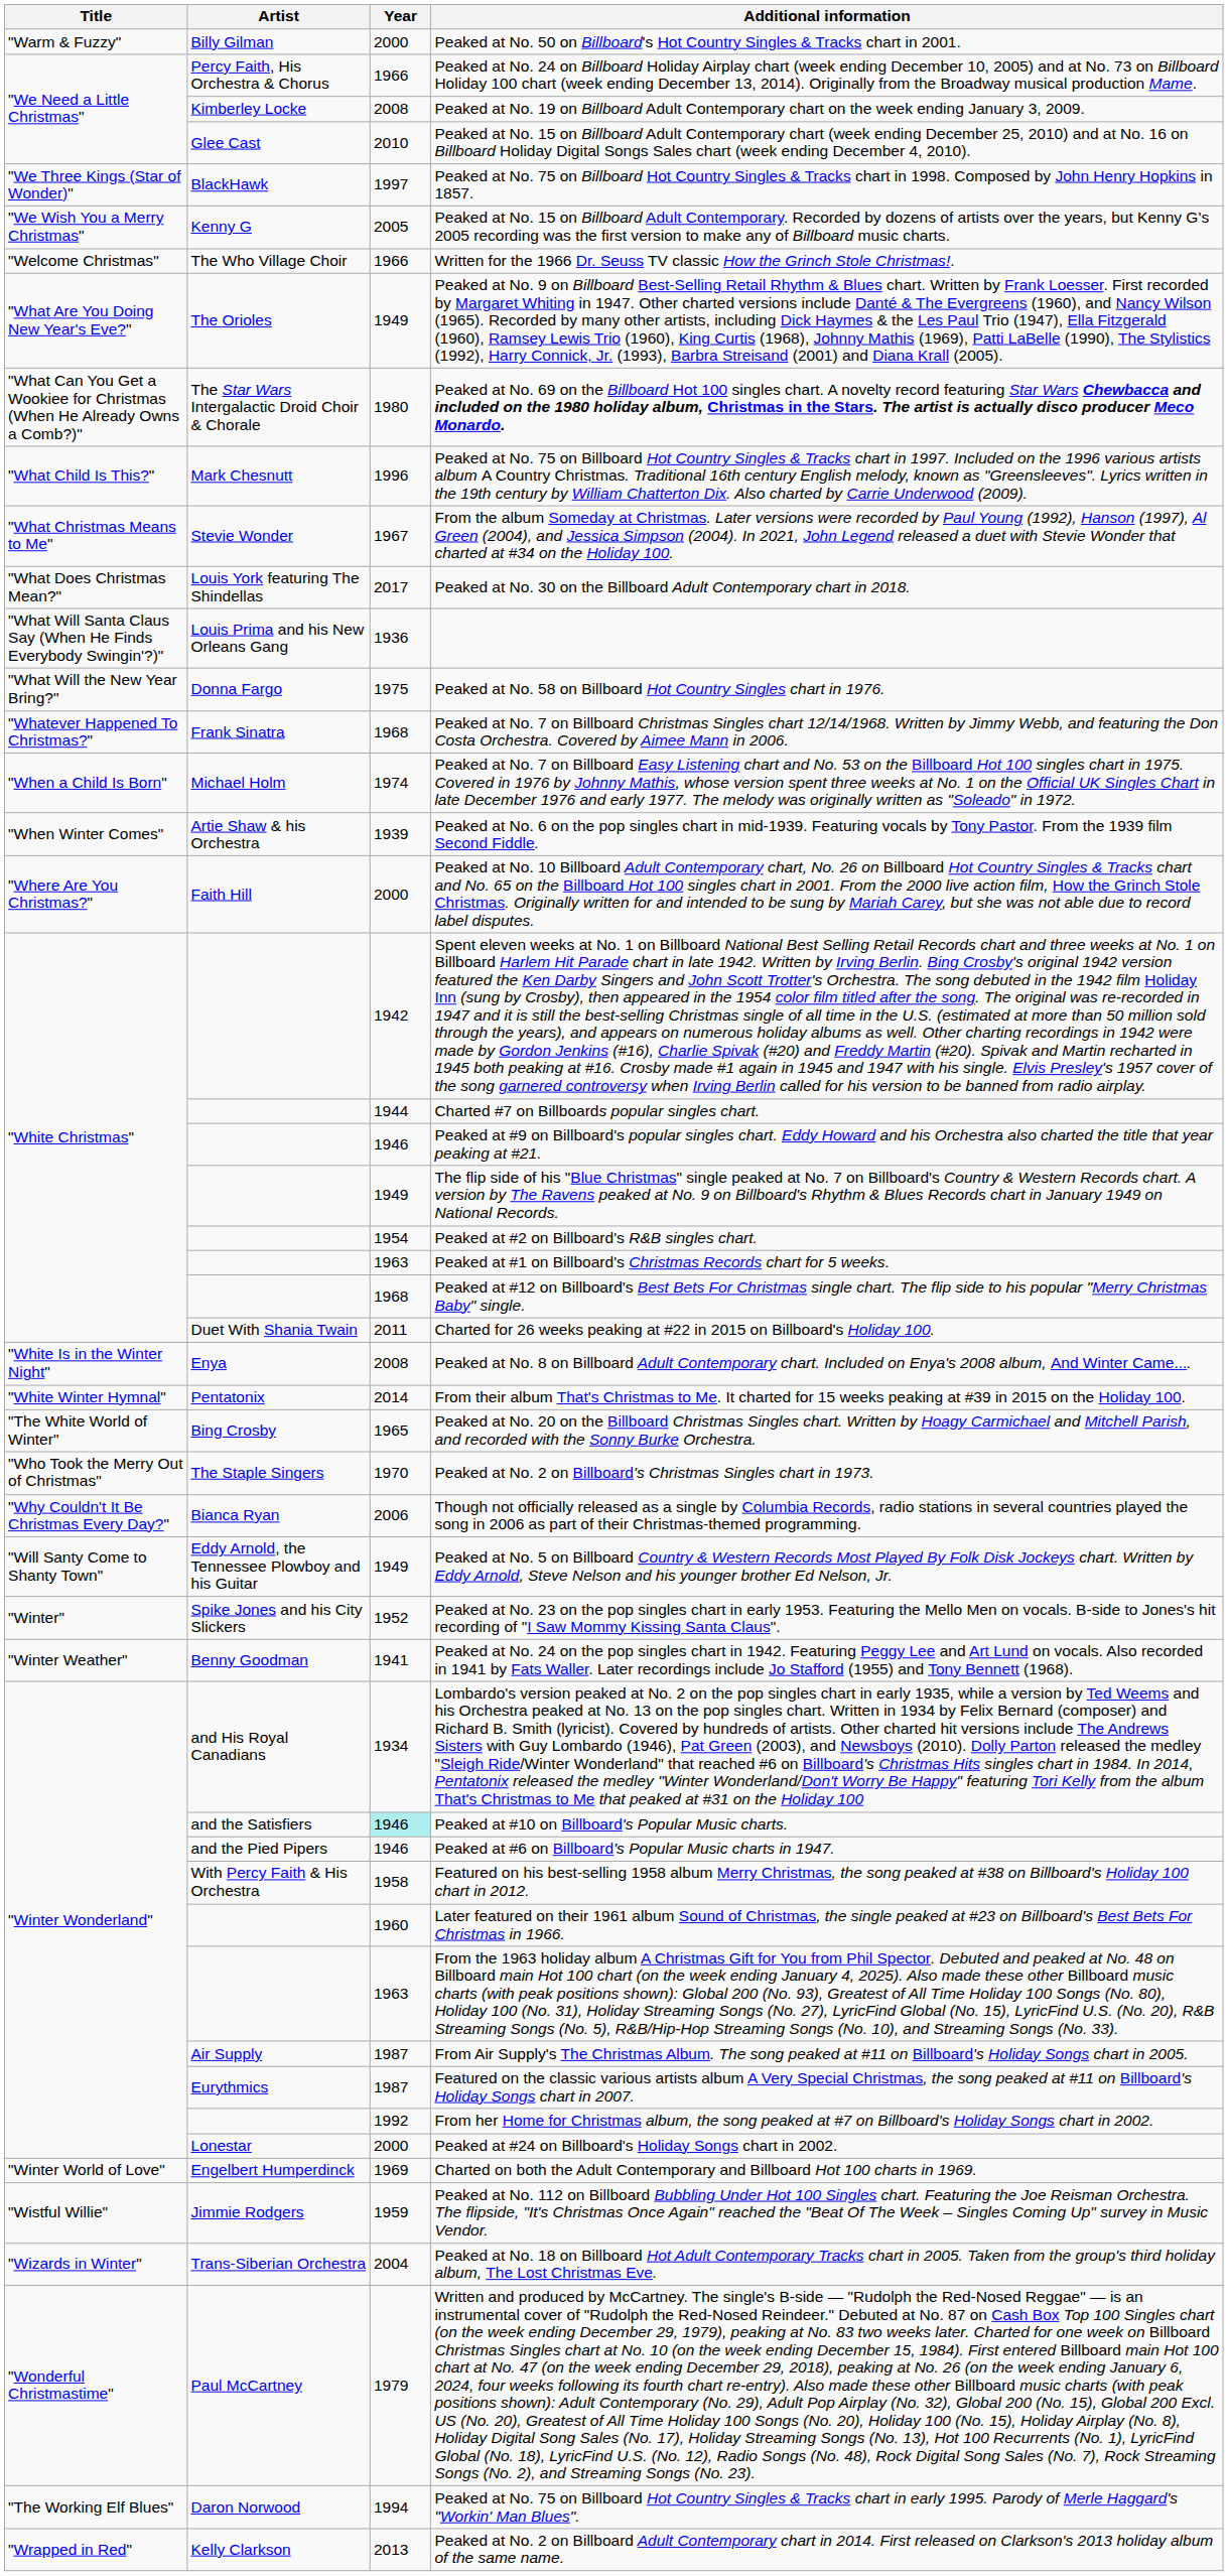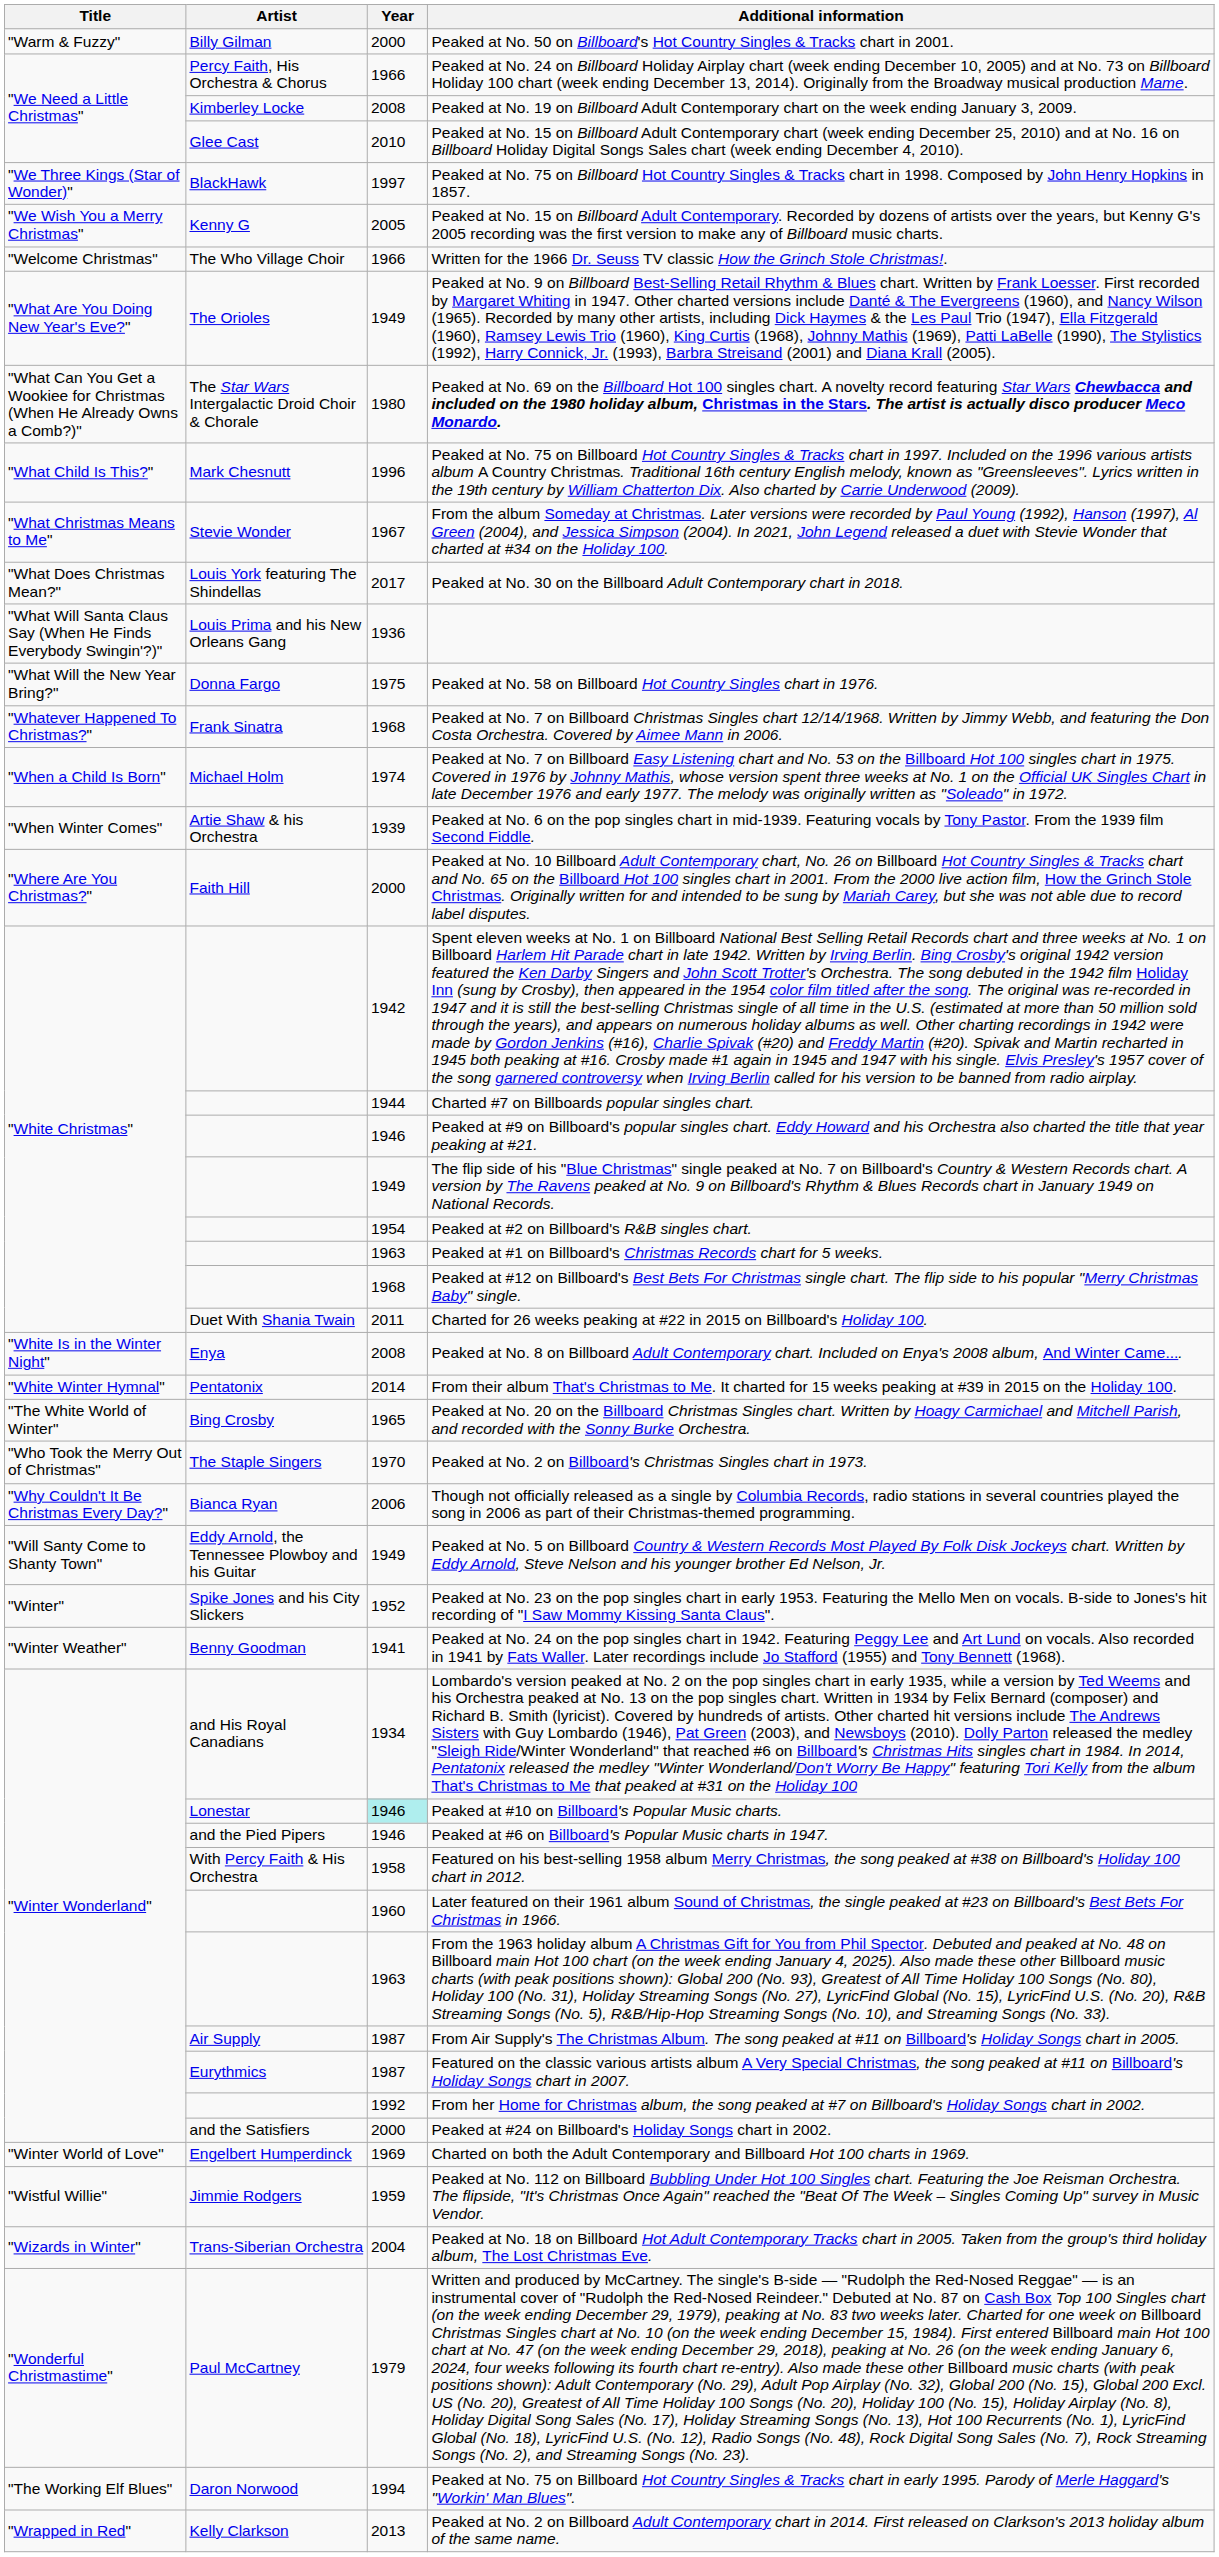Peaked at #10 on Billboard's Popular Music charts. | Artist: and the Satisfiers -> Lonestar
Peaked at #24 on Billboard's Holiday Songs chart in 2002. | Artist: Lonestar -> and the Satisfiers
